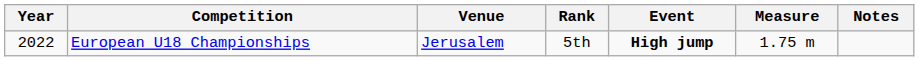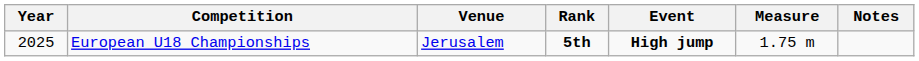European U18 Championships | Year: 2022 -> 2025
European U18 Championships | Rank: normal -> bold
